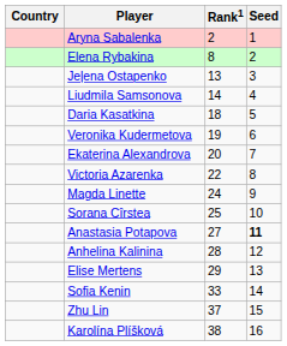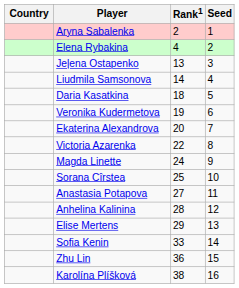Elena Rybakina | Rank1: 8 -> 4
Anastasia Potapova | Seed: bold -> normal
Zhu Lin | Rank1: 37 -> 36
